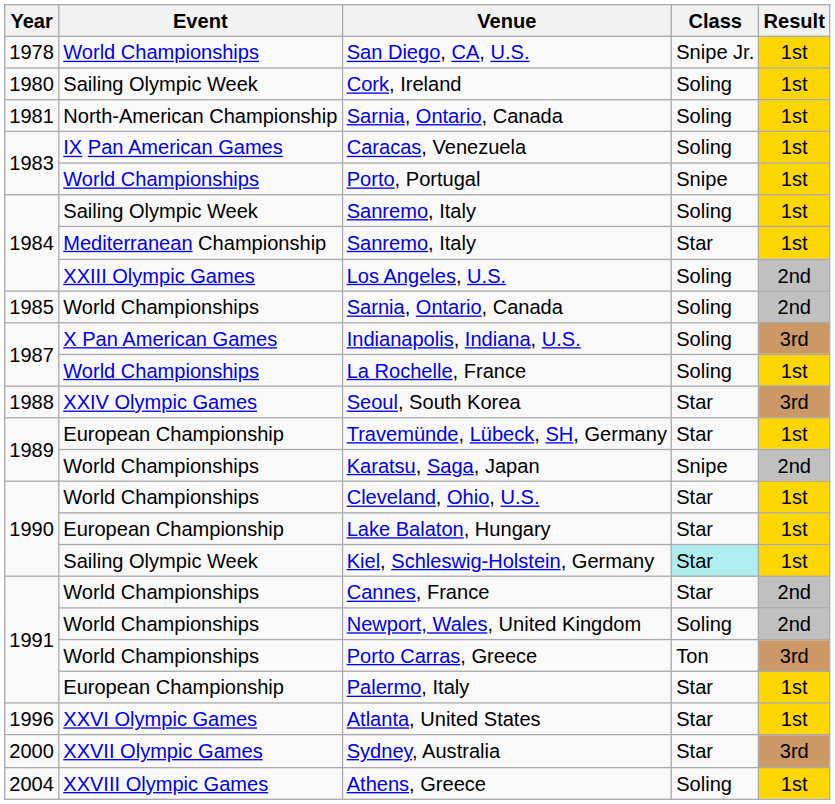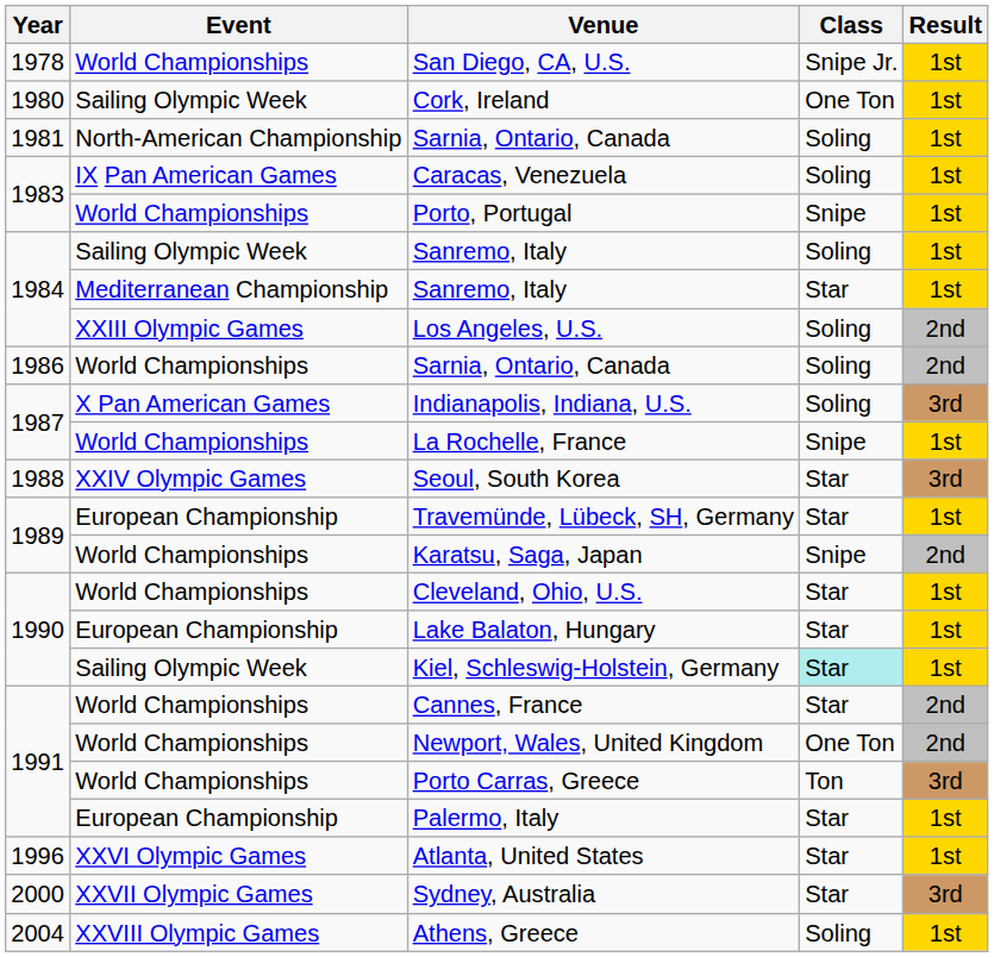Cork, Ireland | Class: Soling -> One Ton
World Championships / Sarnia, Ontario, Canada | Year: 1985 -> 1986
La Rochelle, France | Class: Soling -> Snipe
Newport, Wales, United Kingdom | Class: Soling -> One Ton
